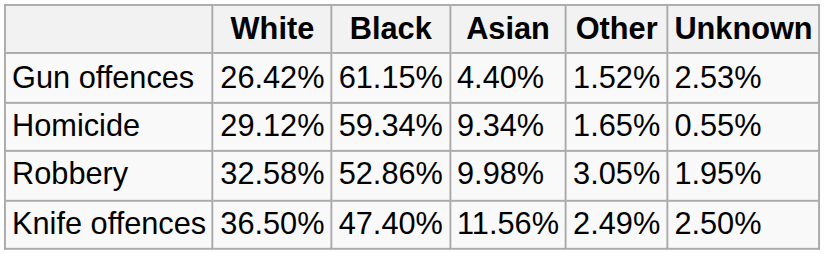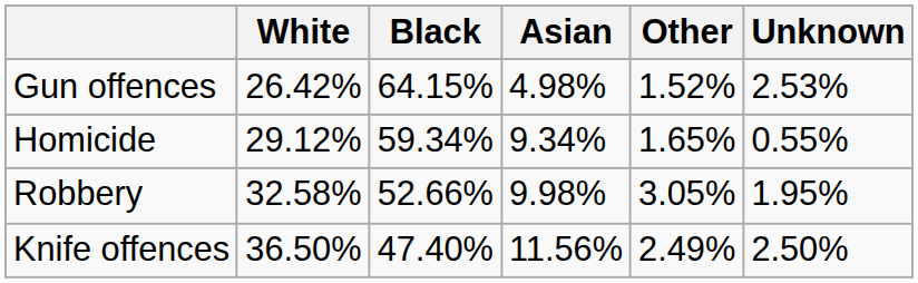Gun offences | Black: 61.15% -> 64.15%
Gun offences | Asian: 4.40% -> 4.98%
Robbery | Black: 52.86% -> 52.66%
